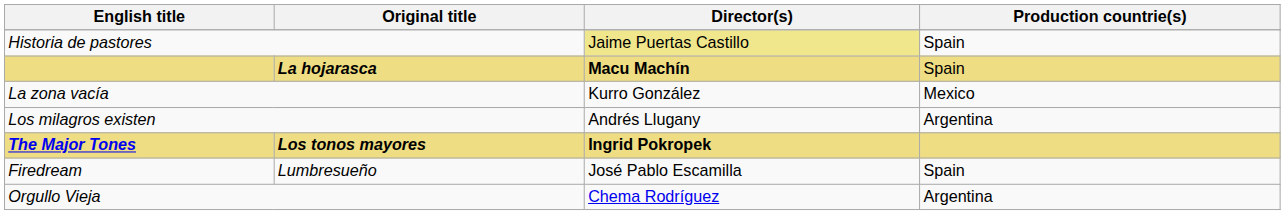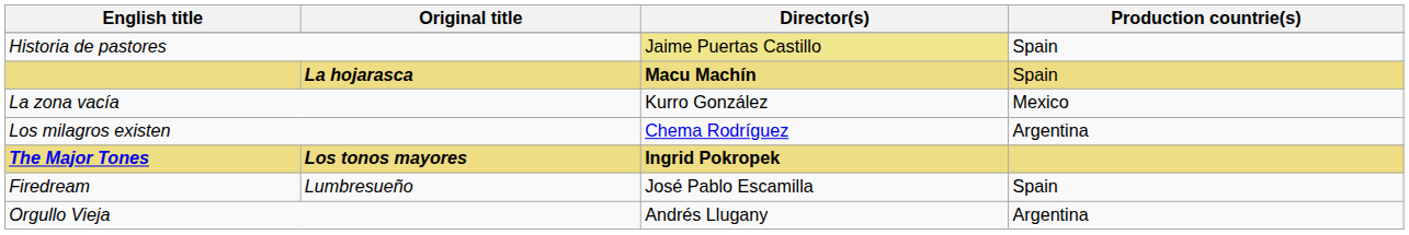Los milagros existen | Director(s): Andrés Llugany -> Chema Rodríguez
Orgullo Vieja | Director(s): Chema Rodríguez -> Andrés Llugany
